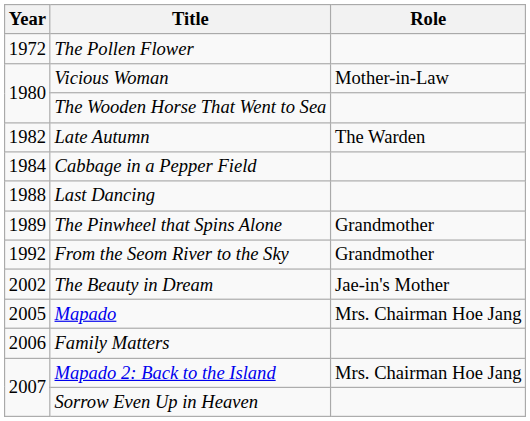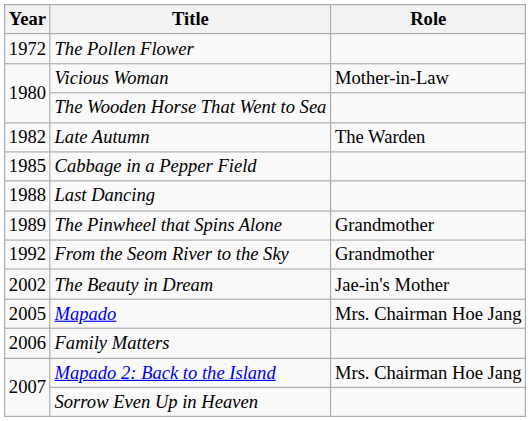Cabbage in a Pepper Field | Year: 1984 -> 1985
